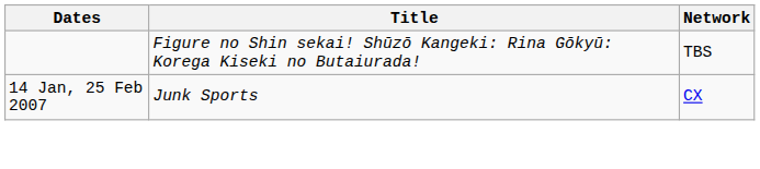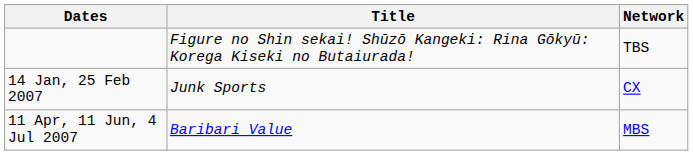+ row: 11 Apr, 11 Jun, 4 Jul 2007 | Baribari Value | MBS
